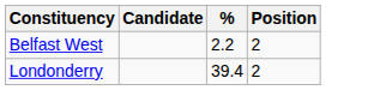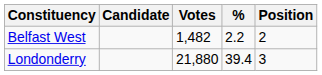+ column: Votes | 1,482 | 21,880
Londonderry | Position: 2 -> 3
